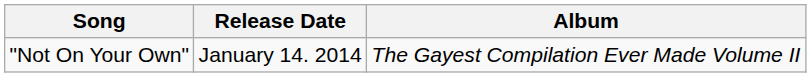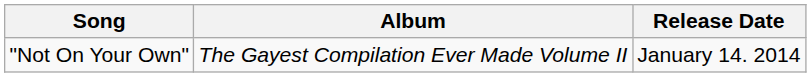columns swapped: Album <-> Release Date
